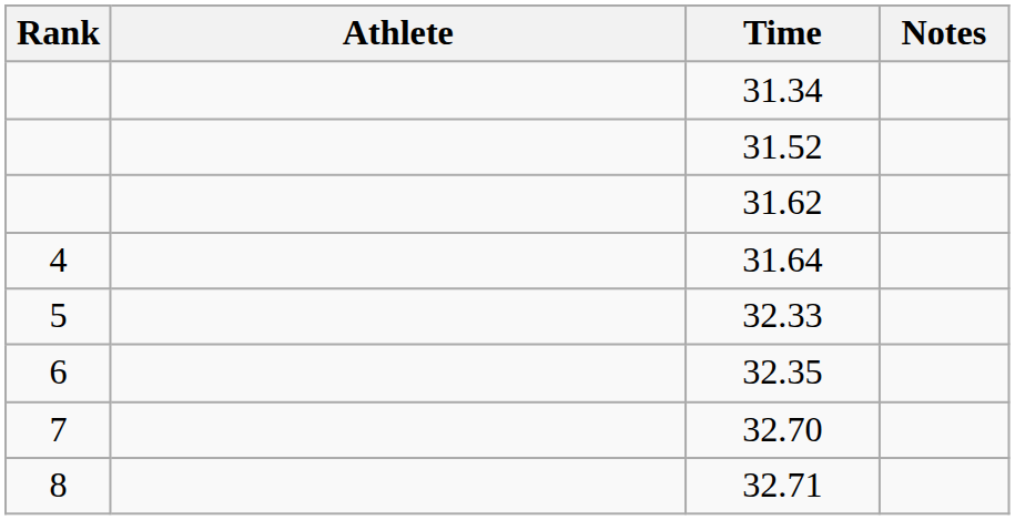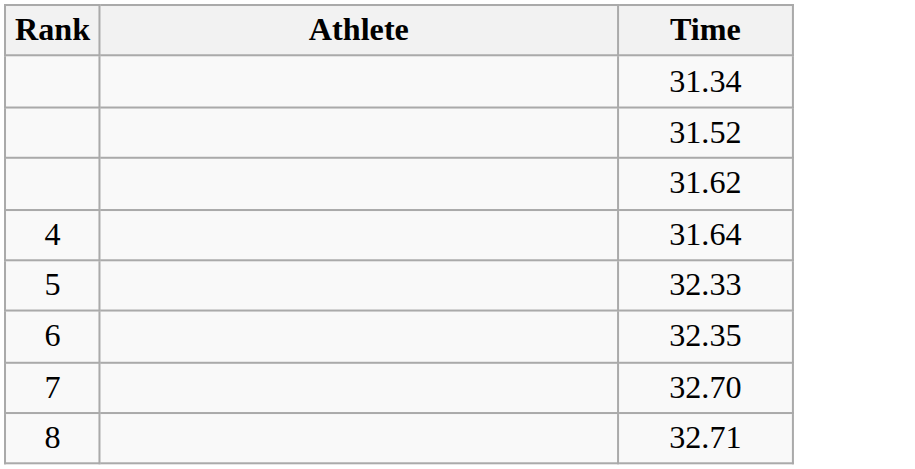- column: Notes
